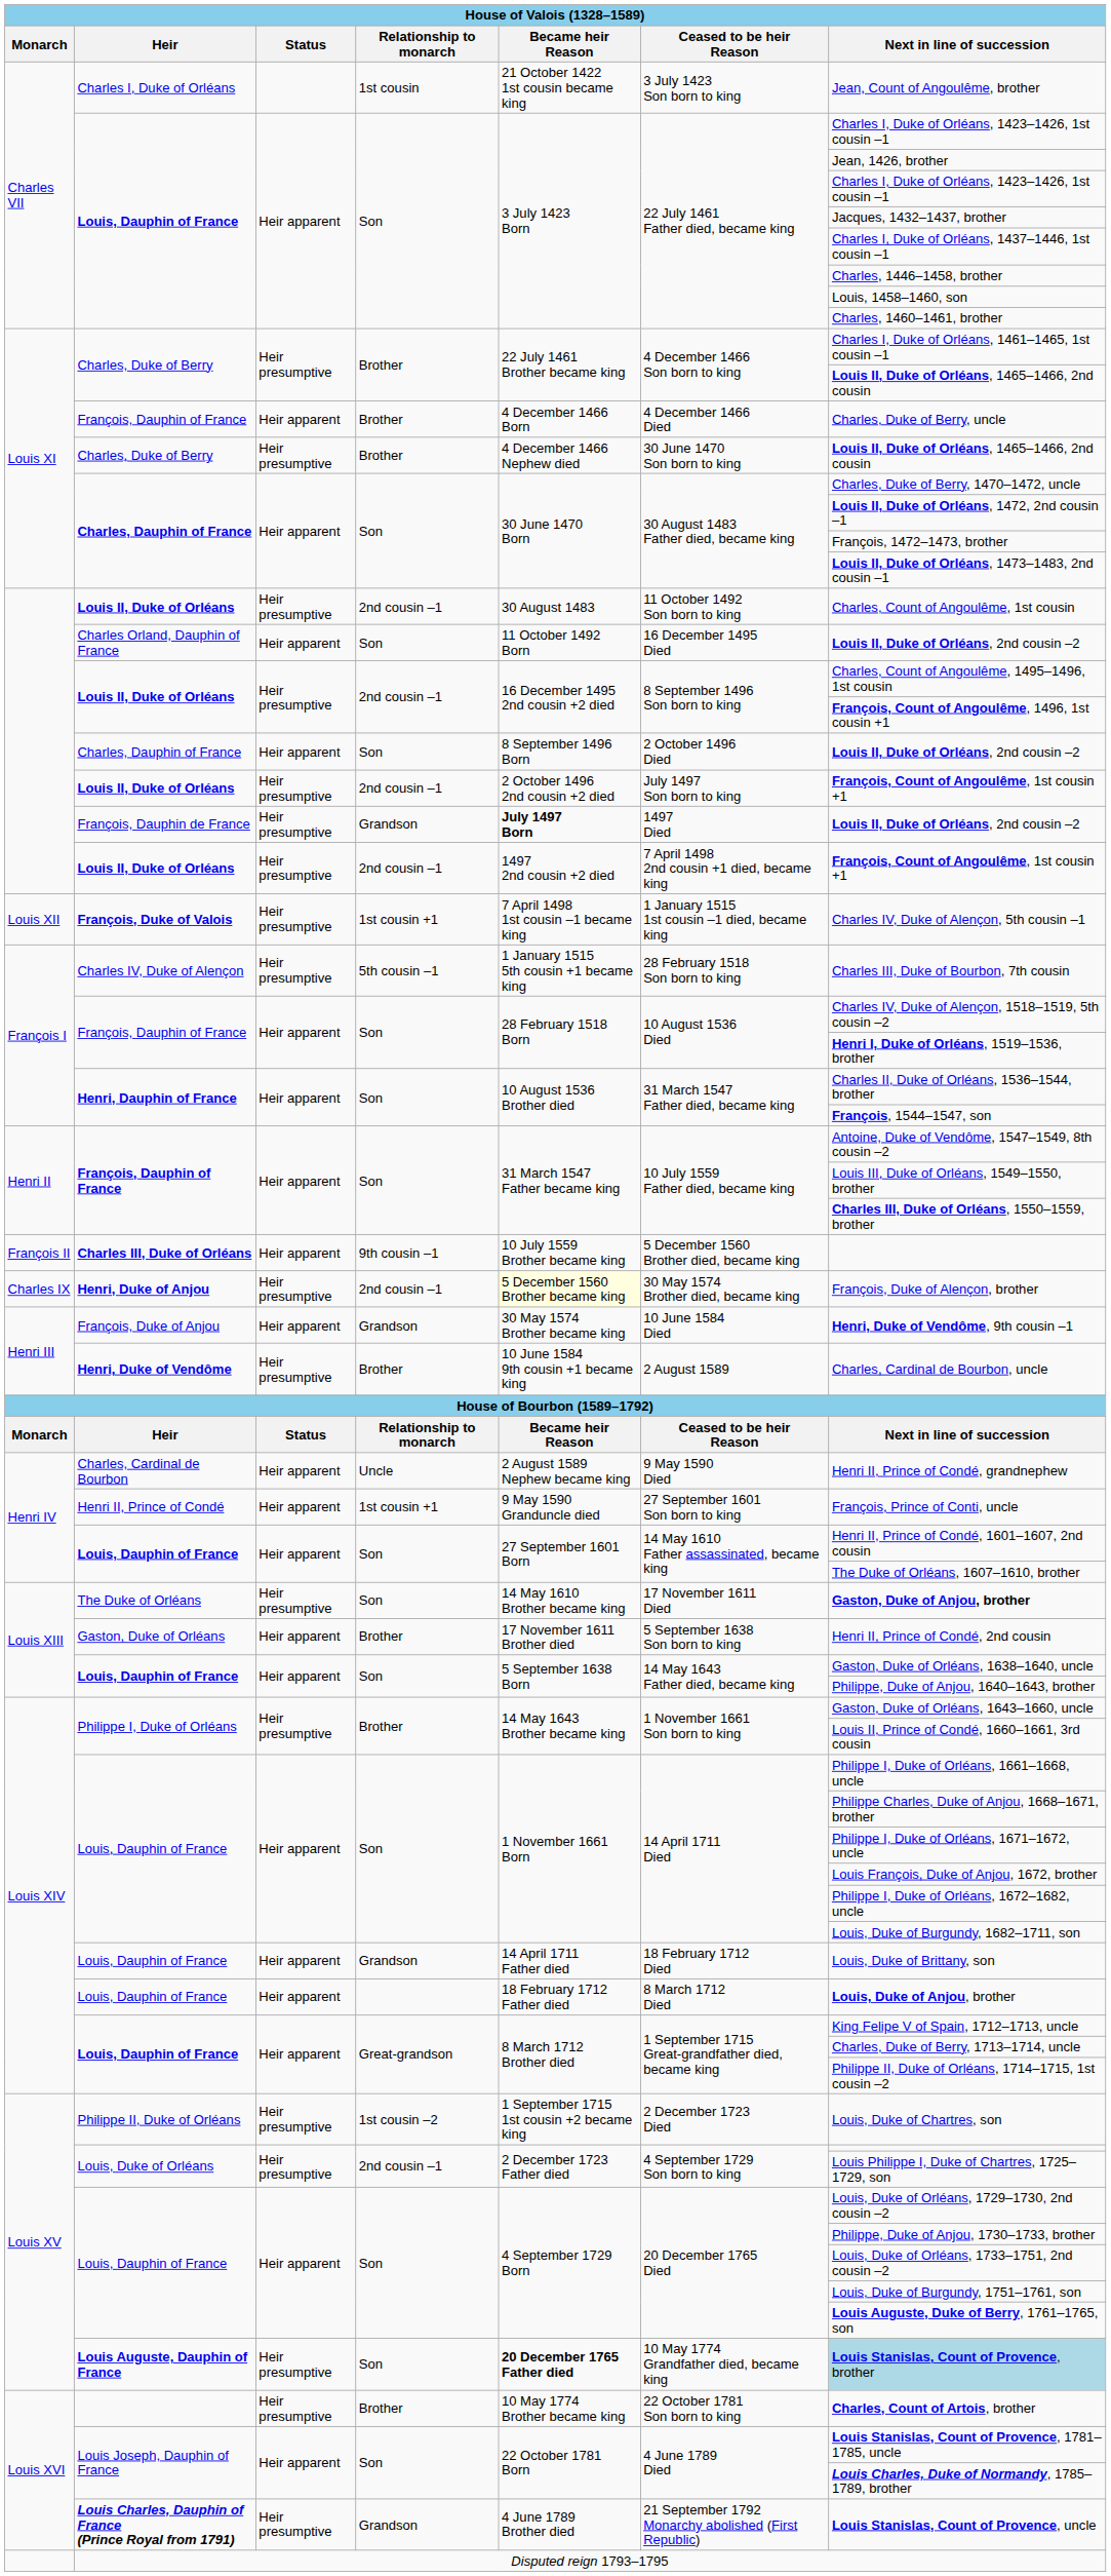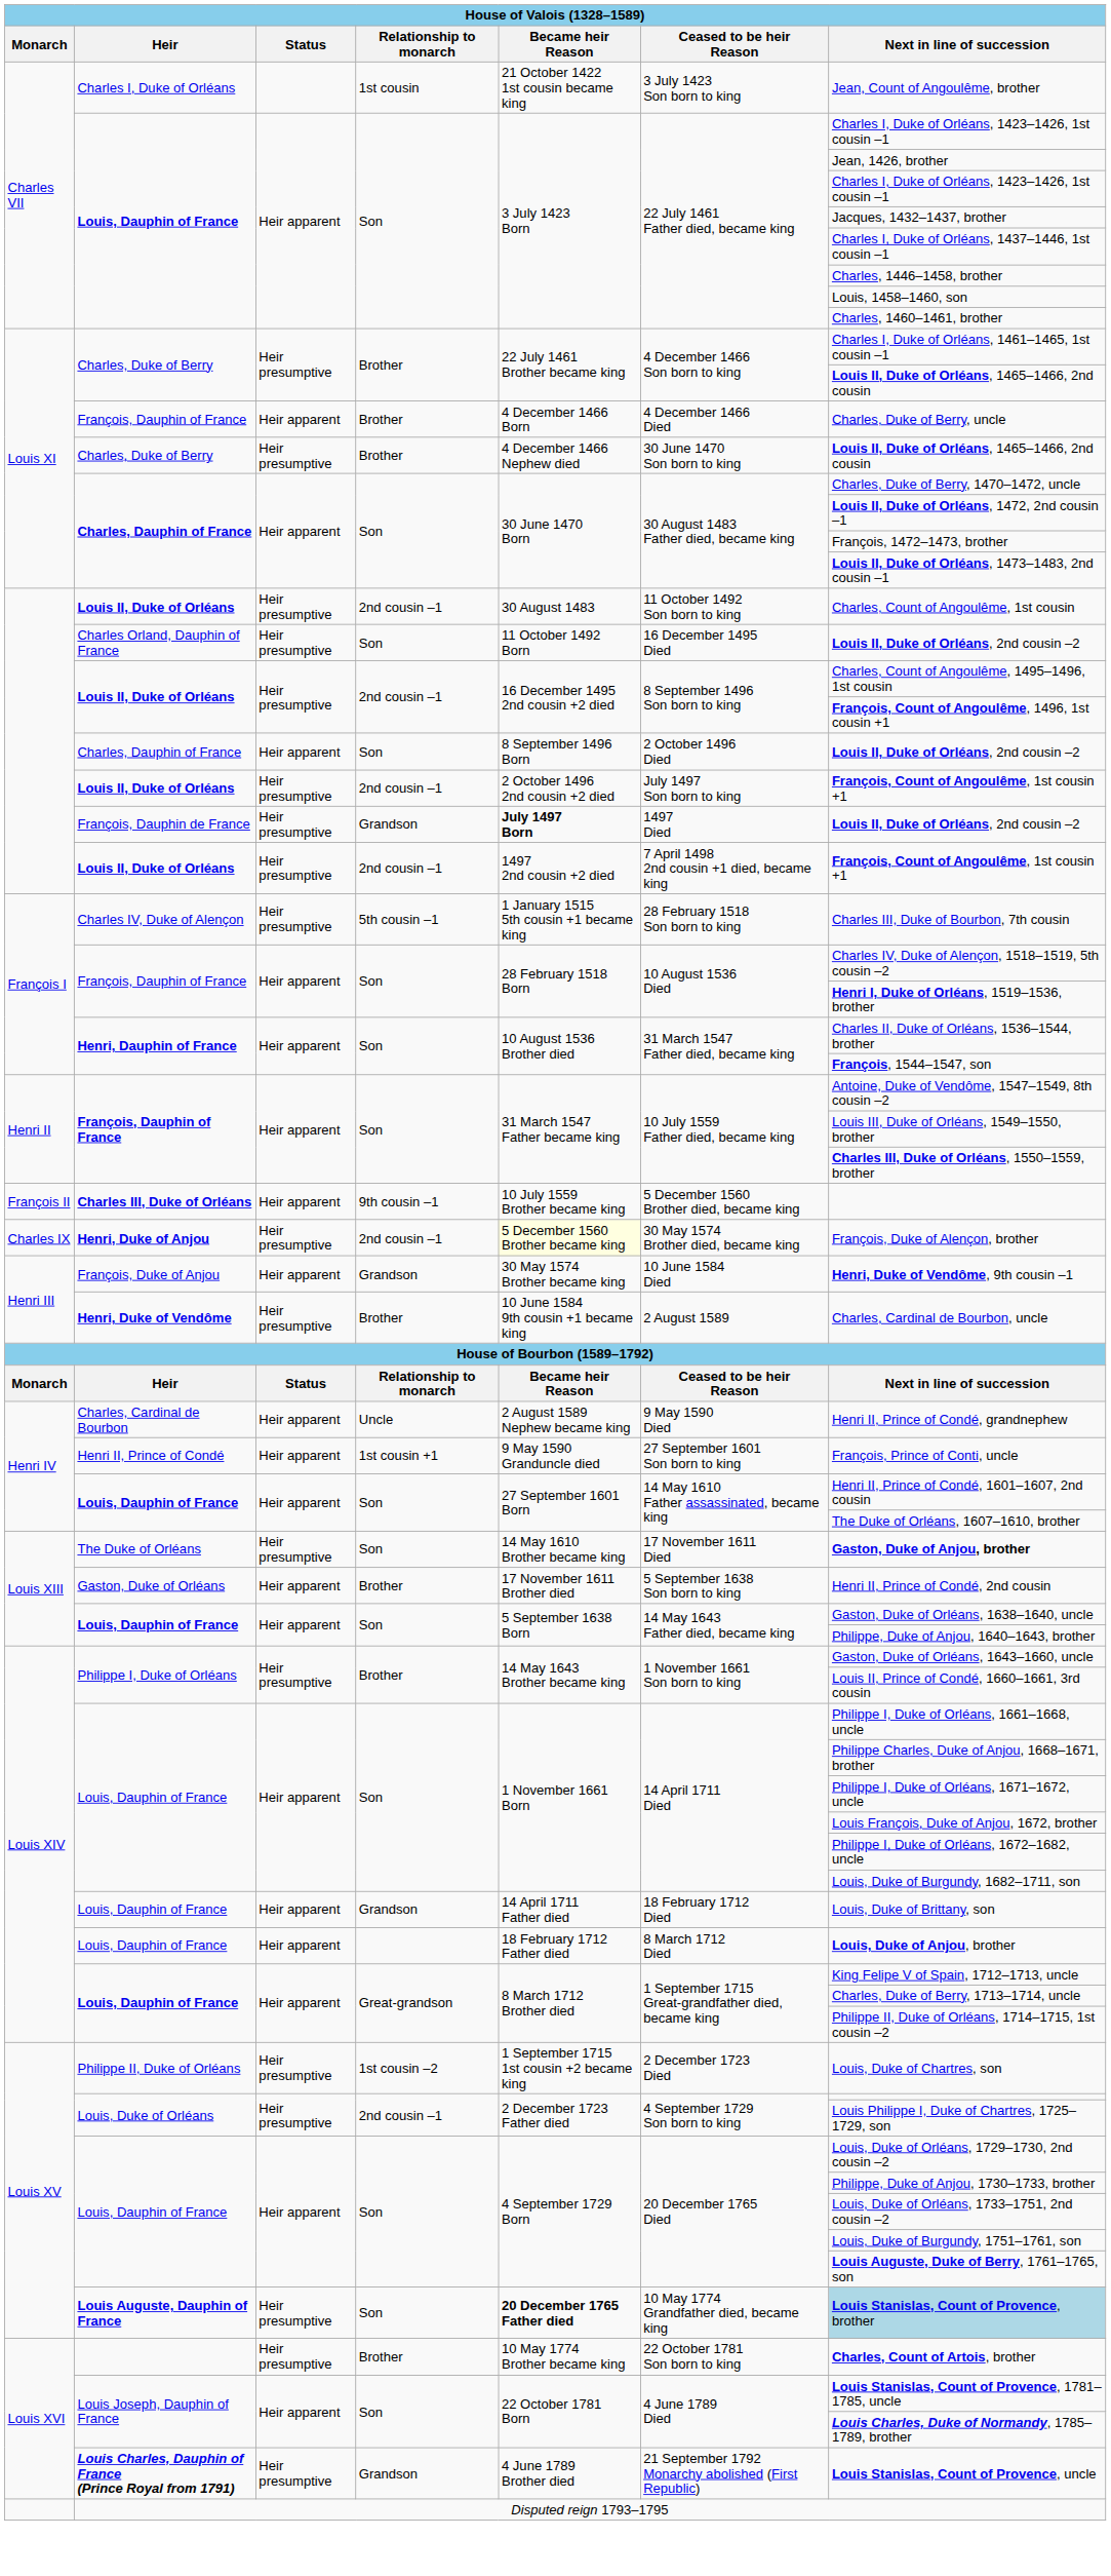Charles Orland, Dauphin of France | Status: Heir apparent -> Heir presumptive
- row: Louis XII | François, Duke of Valois | Heir presumptive | 1st cousin +1 | 7 April 1498 1st cousin –1 became king | 1 January 1515 1st cousin –1 died, became king | Charles IV, Duke of Alençon, 5th cousin –1
